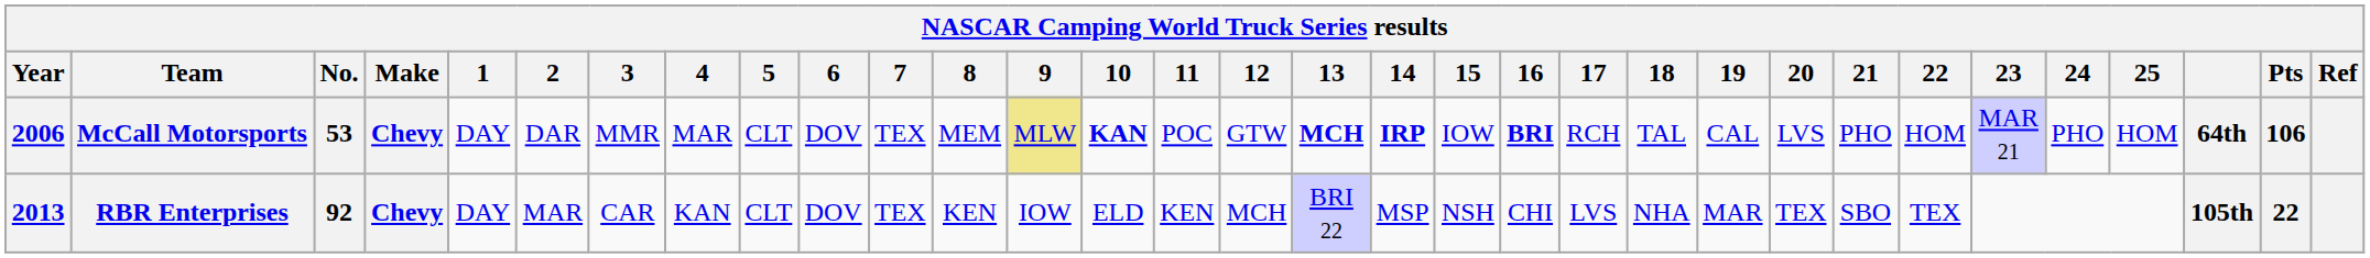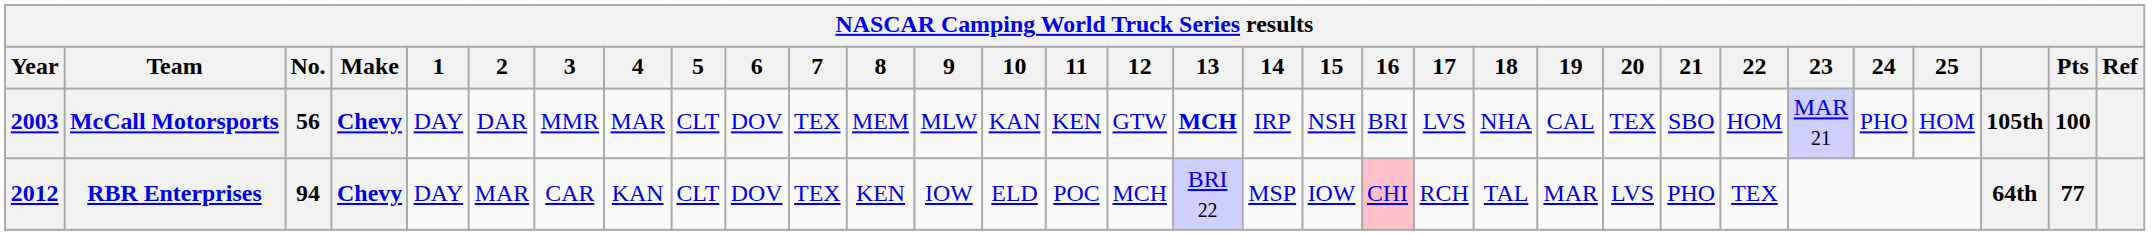McCall Motorsports | Year: 2006 -> 2003
McCall Motorsports | No.: 53 -> 56
McCall Motorsports | 9: khaki background -> no background
McCall Motorsports | 10: bold -> normal
McCall Motorsports | 11: POC -> KEN
McCall Motorsports | 14: bold -> normal
McCall Motorsports | 15: IOW -> NSH
McCall Motorsports | 16: bold -> normal
McCall Motorsports | 17: RCH -> LVS
McCall Motorsports | 18: TAL -> NHA
McCall Motorsports | 20: LVS -> TEX
McCall Motorsports | 21: PHO -> SBO
McCall Motorsports | column 30: 64th -> 105th
McCall Motorsports | Pts: 106 -> 100
RBR Enterprises | Year: 2013 -> 2012
RBR Enterprises | No.: 92 -> 94
RBR Enterprises | 11: KEN -> POC
RBR Enterprises | 15: NSH -> IOW
RBR Enterprises | 16: no background -> pink background
RBR Enterprises | 17: LVS -> RCH
RBR Enterprises | 18: NHA -> TAL
RBR Enterprises | 20: TEX -> LVS
RBR Enterprises | 21: SBO -> PHO
RBR Enterprises | column 30: 105th -> 64th
RBR Enterprises | Pts: 22 -> 77
